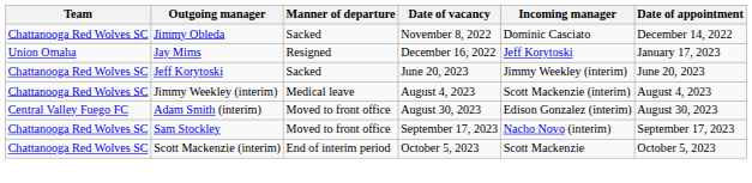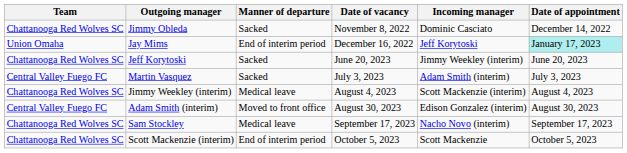Jay Mims | Manner of departure: Resigned -> End of interim period
Jay Mims | Date of appointment: no background -> paleturquoise background
+ row: Central Valley Fuego FC | Martin Vasquez | Sacked | July 3, 2023 | Adam Smith (interim) | July 3, 2023
Sam Stockley | Manner of departure: Moved to front office -> Medical leave
